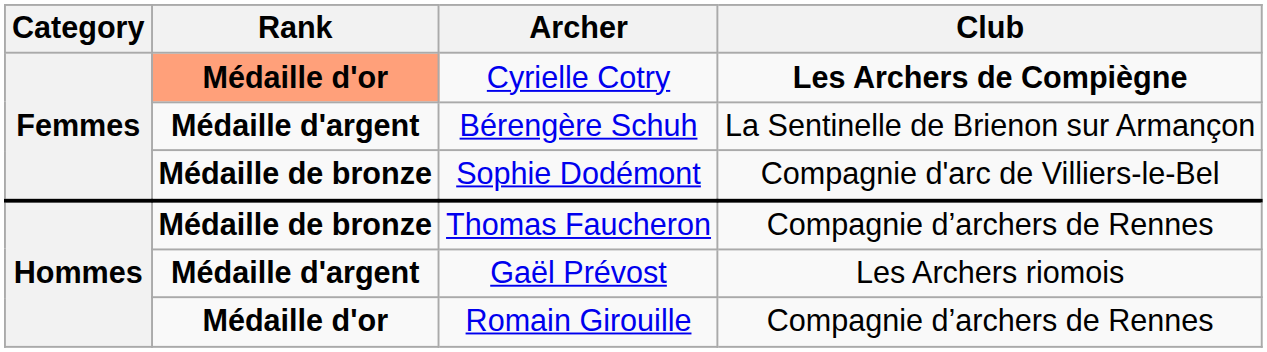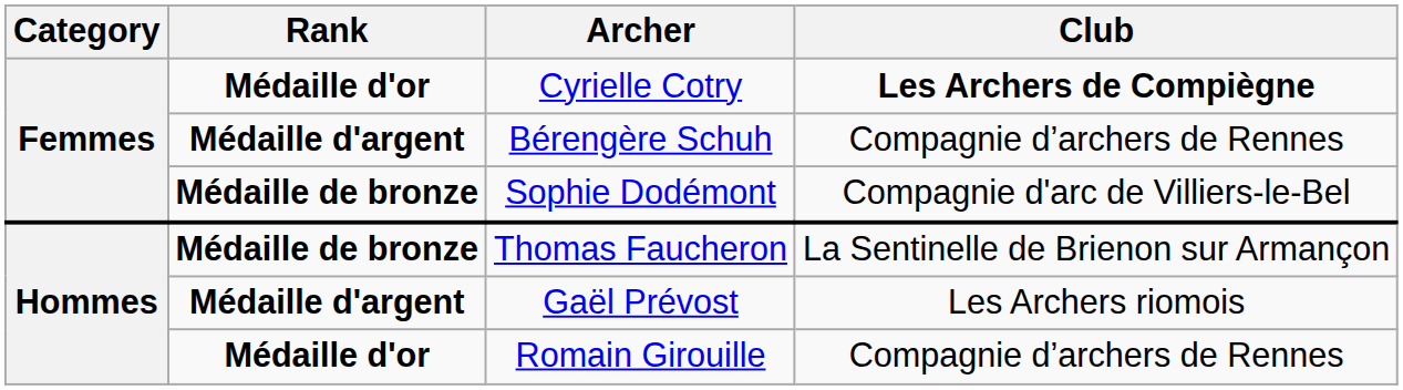Cyrielle Cotry | Rank: lightsalmon background -> no background
Bérengère Schuh | Club: La Sentinelle de Brienon sur Armançon -> Compagnie d’archers de Rennes
Thomas Faucheron | Club: Compagnie d’archers de Rennes -> La Sentinelle de Brienon sur Armançon
